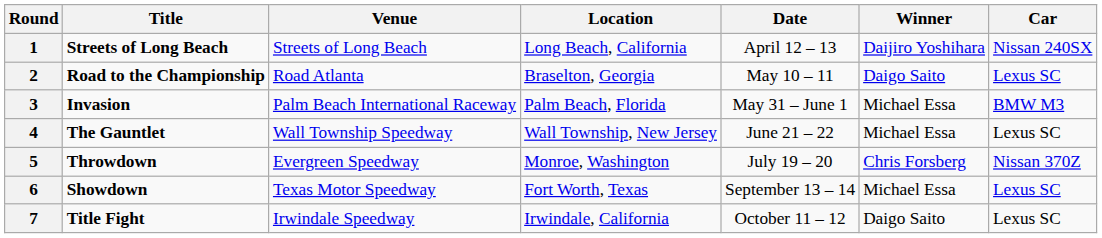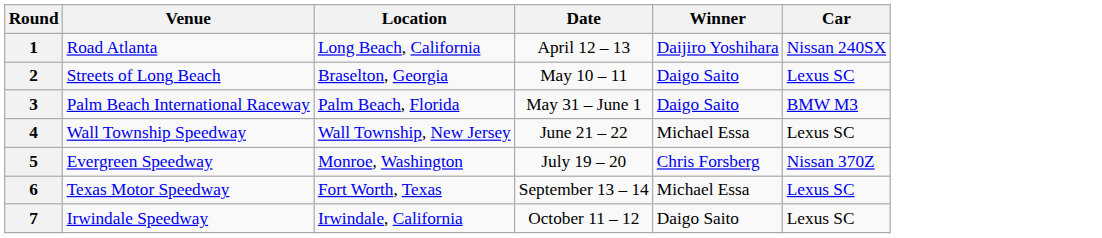- column: Title | Streets of Long Beach | Road to the Championship | Invasion | The Gauntlet | Throwdown | Showdown | Title Fight
1 | Venue: Streets of Long Beach -> Road Atlanta
2 | Venue: Road Atlanta -> Streets of Long Beach
3 | Winner: Michael Essa -> Daigo Saito
